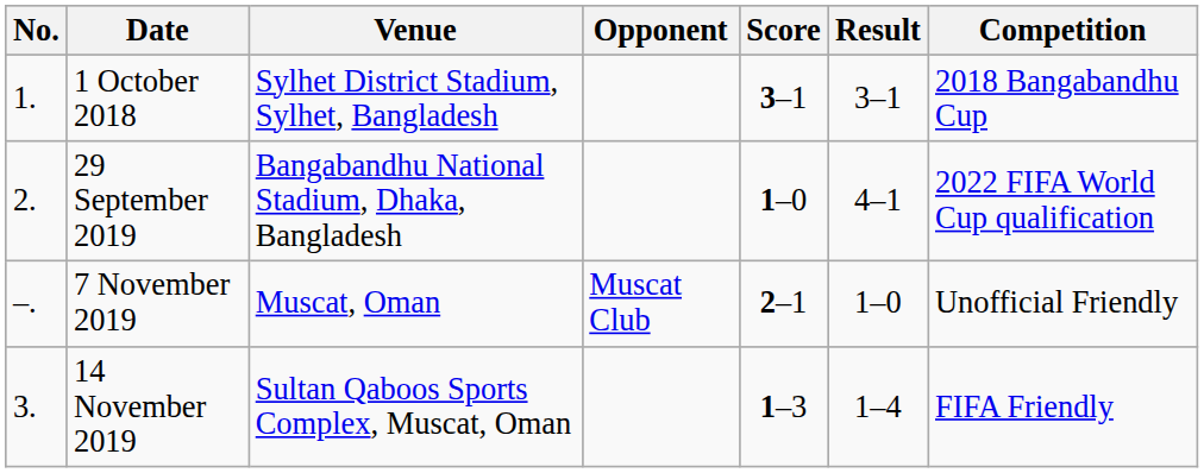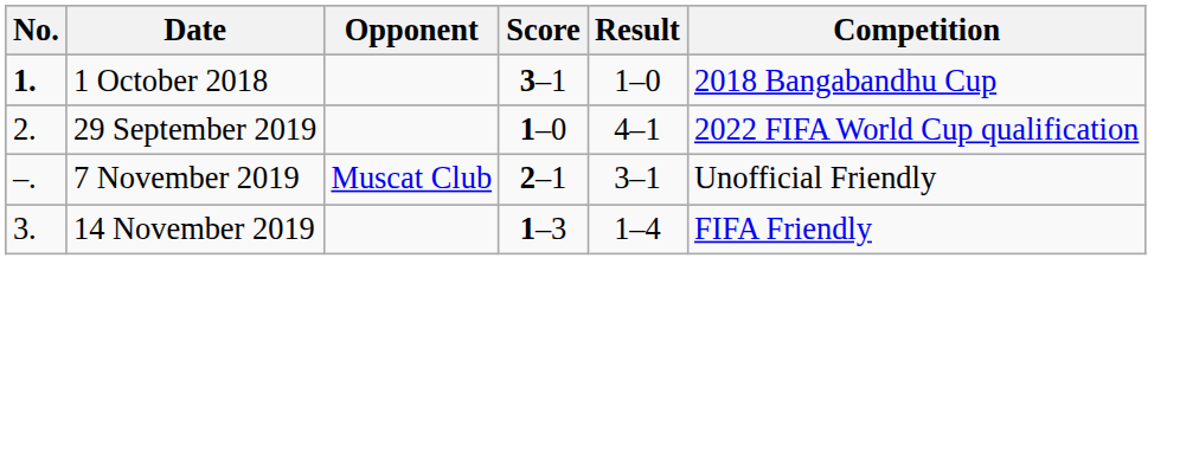- column: Venue | Sylhet District Stadium, Sylhet, Bangladesh | Bangabandhu National Stadium, Dhaka, Bangladesh | Muscat, Oman | Sultan Qaboos Sports Complex, Muscat, Oman
1 October 2018 | No.: normal -> bold
1 October 2018 | Result: 3–1 -> 1–0
7 November 2019 | Result: 1–0 -> 3–1
